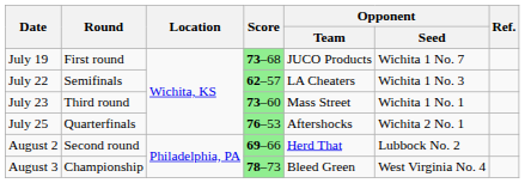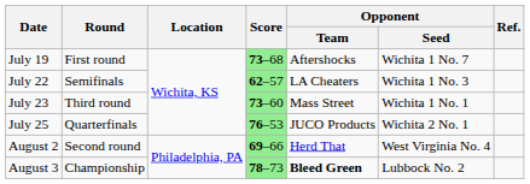July 19 | Opponent / Team: JUCO Products -> Aftershocks
July 25 | Opponent / Team: Aftershocks -> JUCO Products
August 2 | Opponent / Seed: Lubbock No. 2 -> West Virginia No. 4
August 3 | Opponent / Team: normal -> bold
August 3 | Opponent / Seed: West Virginia No. 4 -> Lubbock No. 2
